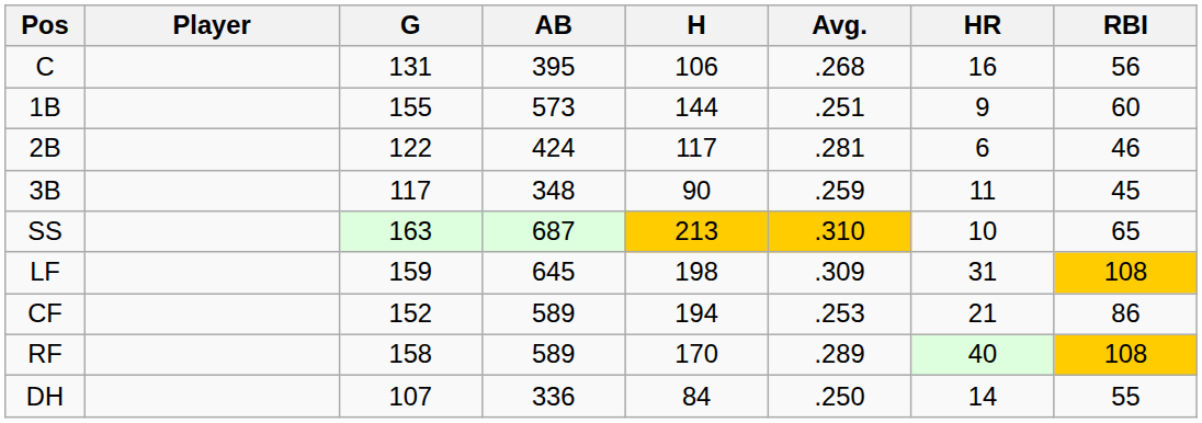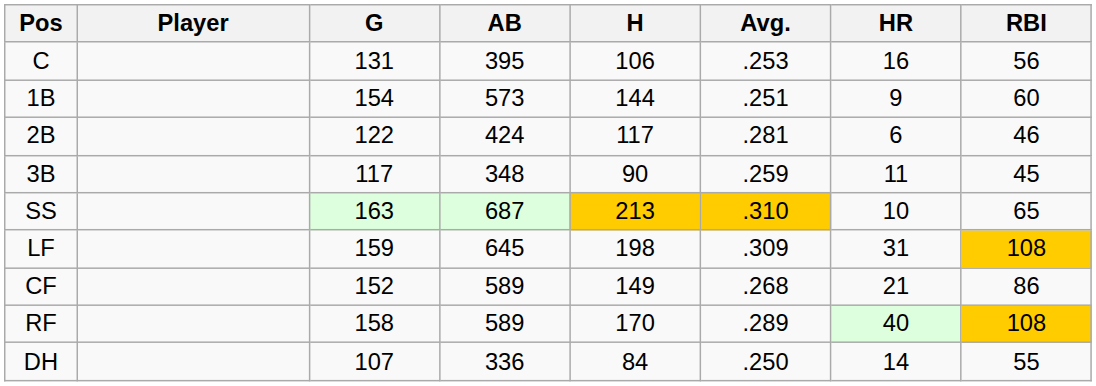C | Avg.: .268 -> .253
1B | G: 155 -> 154
CF | H: 194 -> 149
CF | Avg.: .253 -> .268
